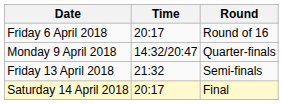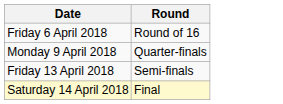- column: Time | 20:17 | 14:32/20:47 | 21:32 | 20:17
